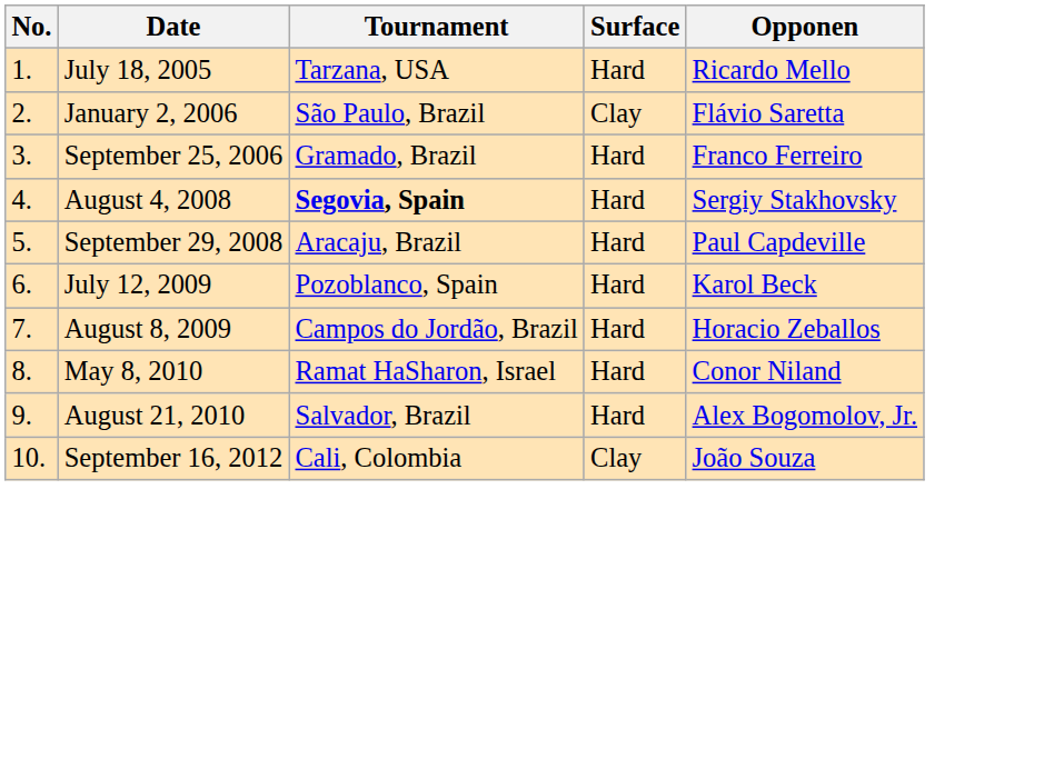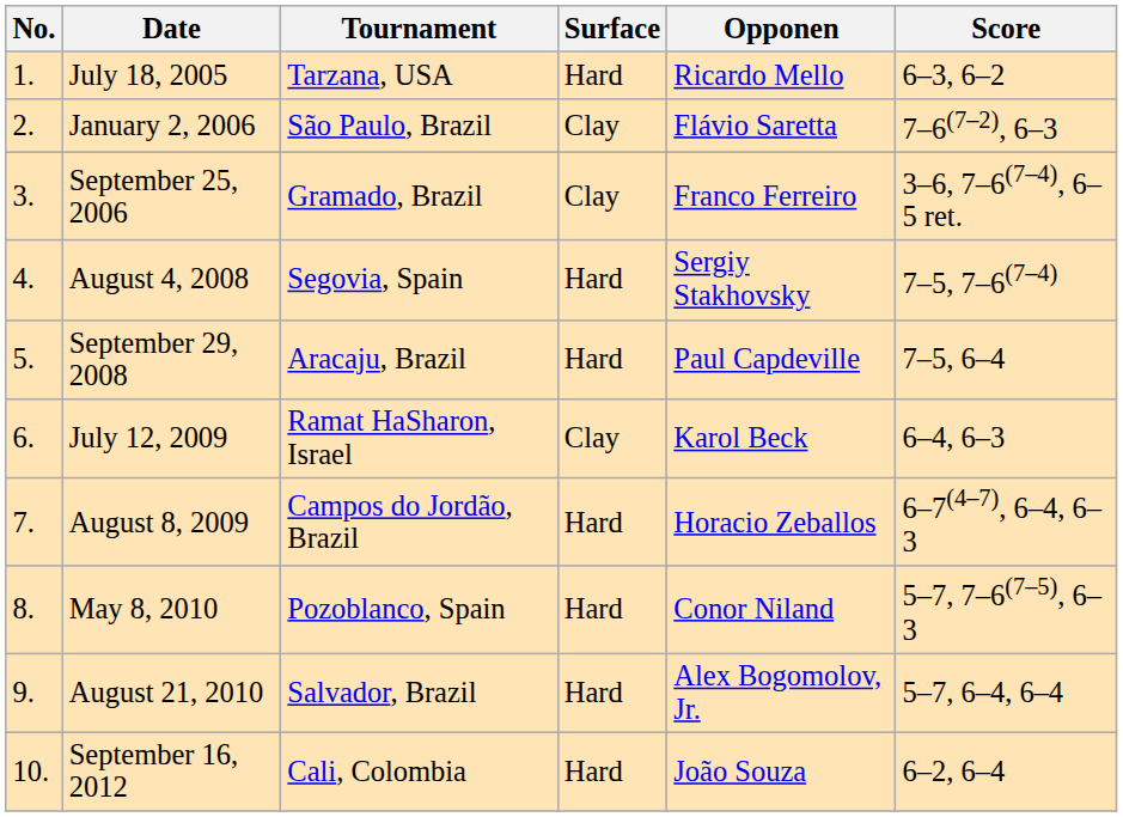+ column: Score | 6–3, 6–2 | 7–6(7–2), 6–3 | 3–6, 7–6(7–4), 6–5 ret. | 7–5, 7–6(7–4) | 7–5, 6–4 | 6–4, 6–3 | 6–7(4–7), 6–4, 6–3 | 5–7, 7–6(7–5), 6–3 | 5–7, 6–4, 6–4 | 6–2, 6–4
September 25, 2006 | Surface: Hard -> Clay
August 4, 2008 | Tournament: bold -> normal
July 12, 2009 | Tournament: Pozoblanco, Spain -> Ramat HaSharon, Israel
July 12, 2009 | Surface: Hard -> Clay
May 8, 2010 | Tournament: Ramat HaSharon, Israel -> Pozoblanco, Spain
September 16, 2012 | Surface: Clay -> Hard
